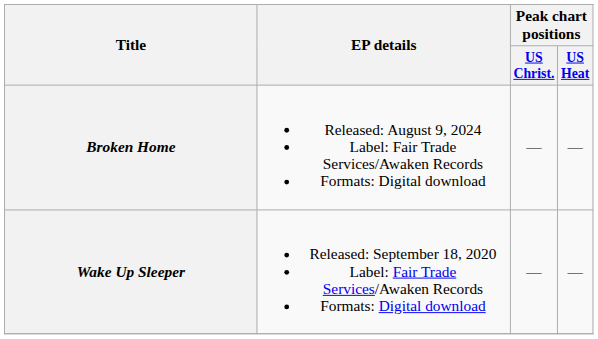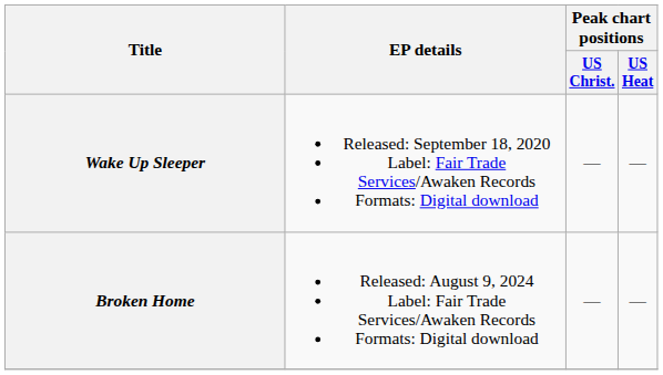rows swapped: Wake Up Sleeper <-> Broken Home
